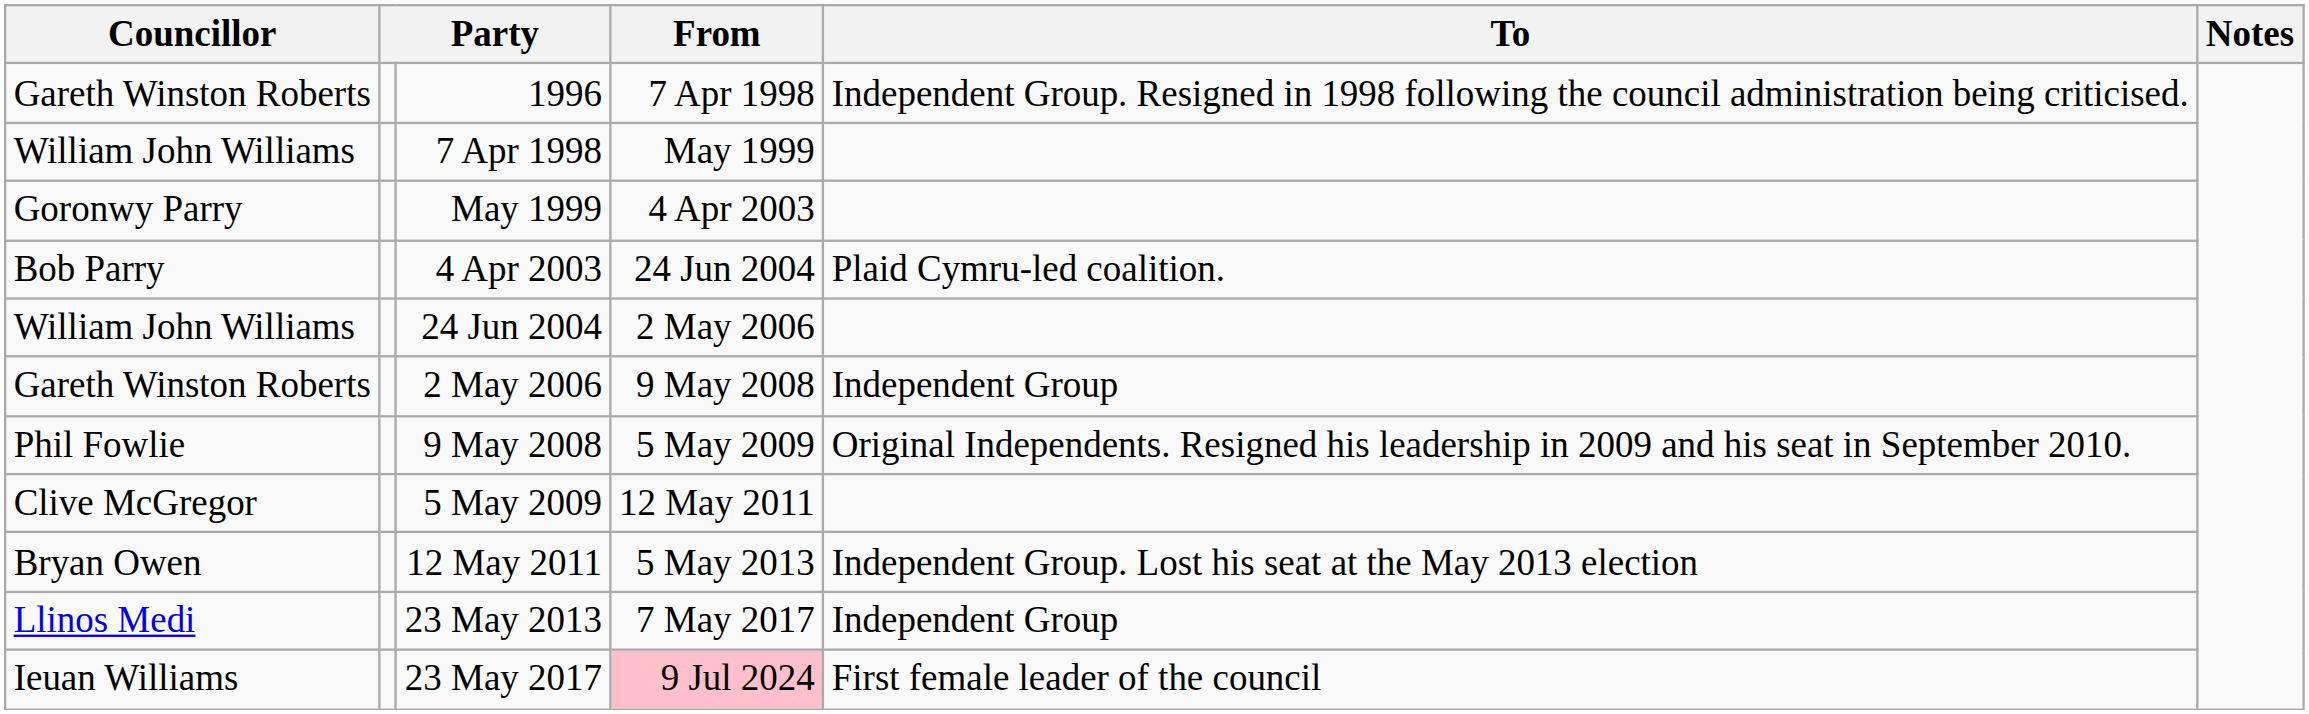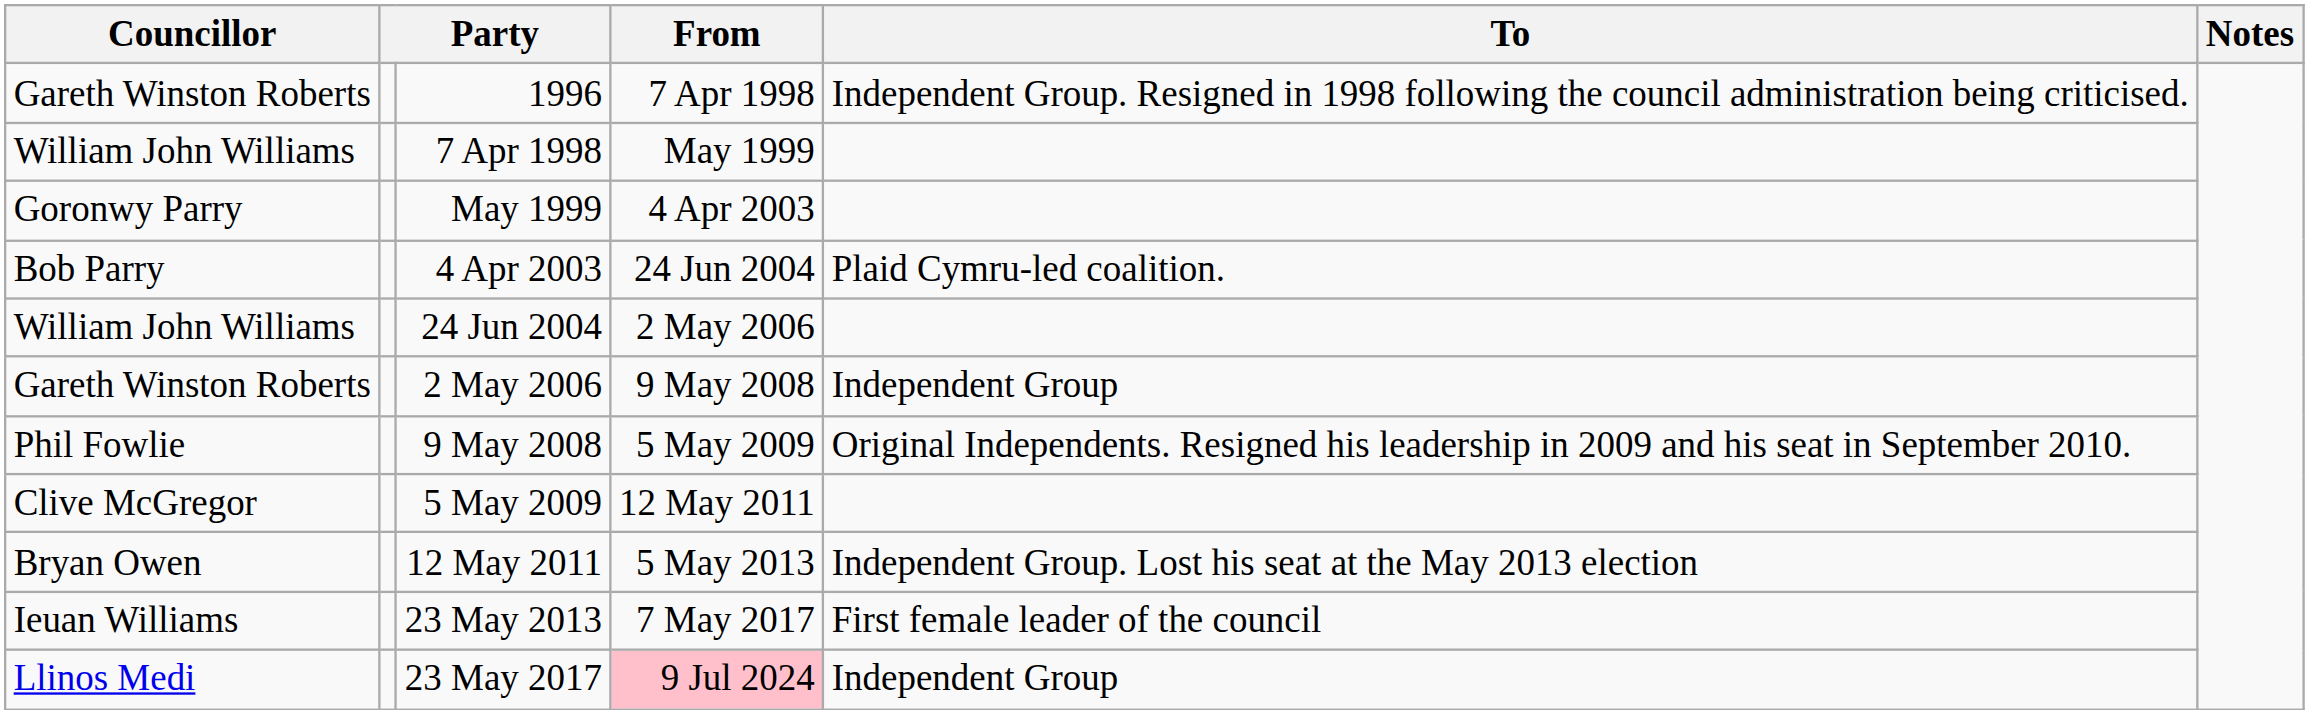23 May 2013 | Councillor: Llinos Medi -> Ieuan Williams
23 May 2013 | To: Independent Group -> First female leader of the council
23 May 2017 | Councillor: Ieuan Williams -> Llinos Medi
23 May 2017 | To: First female leader of the council -> Independent Group
